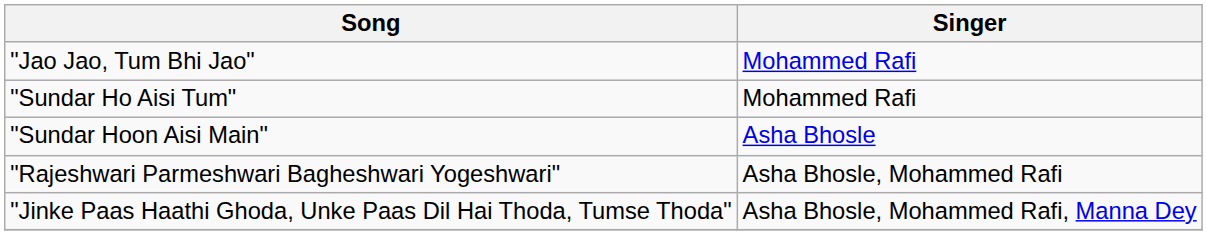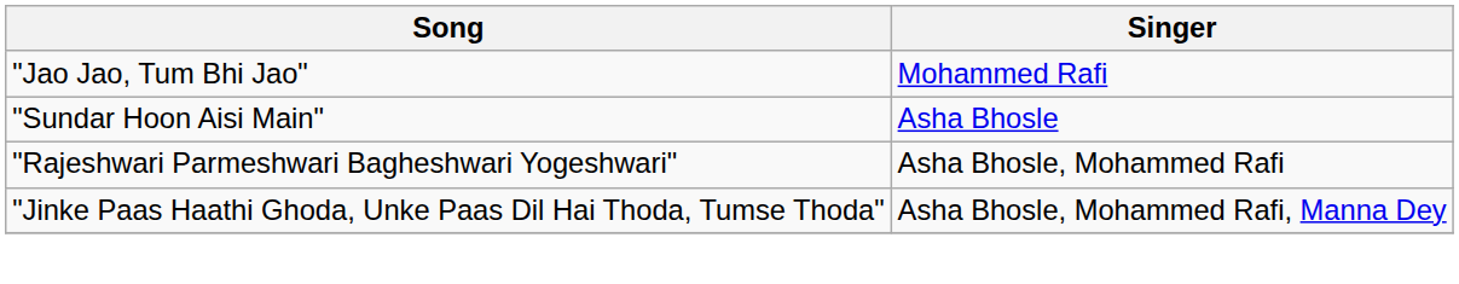- row: "Sundar Ho Aisi Tum" | Mohammed Rafi
